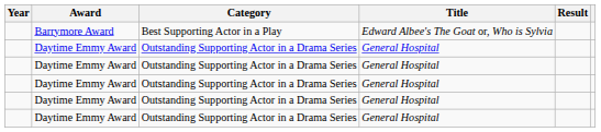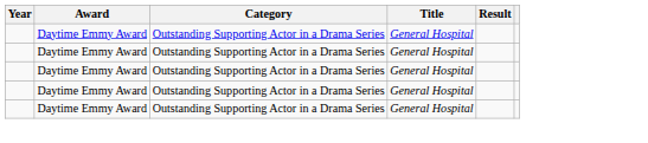- row: Barrymore Award | Best Supporting Actor in a Play | Edward Albee's The Goat or, Who is Sylvia
